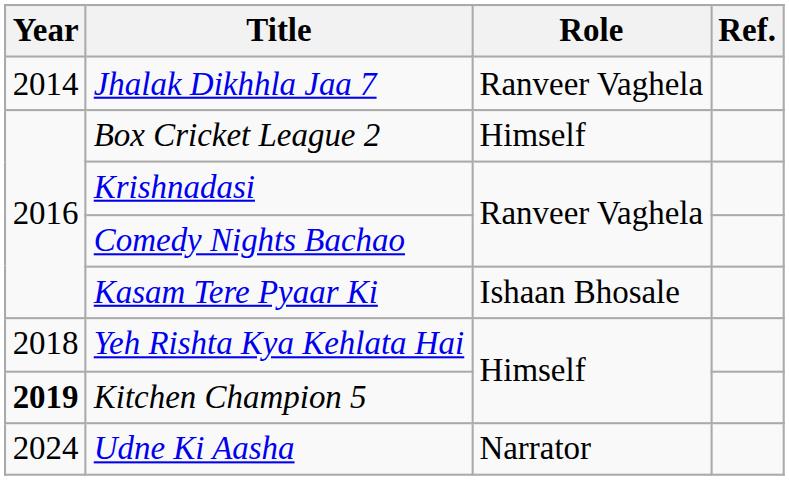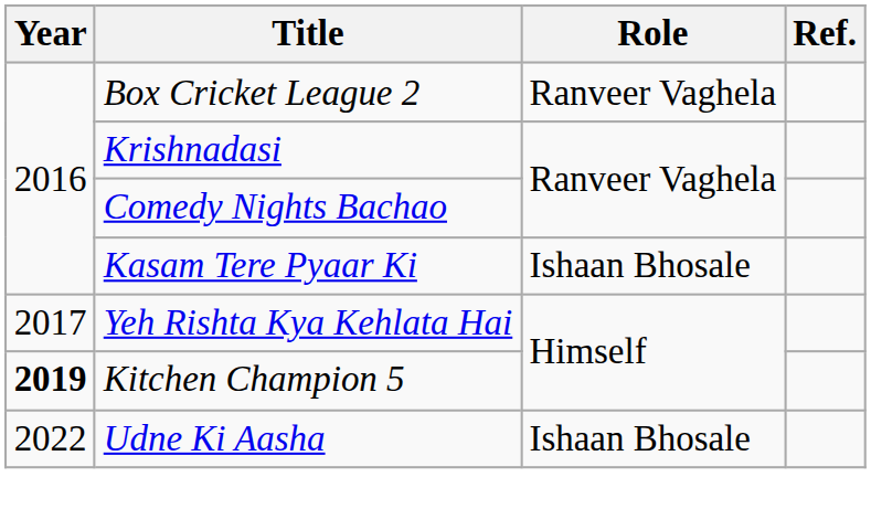- row: 2014 | Jhalak Dikhhla Jaa 7 | Ranveer Vaghela
Box Cricket League 2 | Role: Himself -> Ranveer Vaghela
Yeh Rishta Kya Kehlata Hai | Year: 2018 -> 2017
Udne Ki Aasha | Year: 2024 -> 2022
Udne Ki Aasha | Role: Narrator -> Ishaan Bhosale
